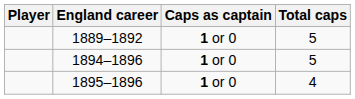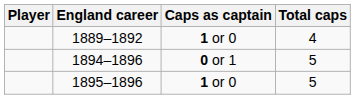1889–1892 | Total caps: 5 -> 4
1894–1896 | Caps as captain: 1 or 0 -> 0 or 1
1895–1896 | Total caps: 4 -> 5
